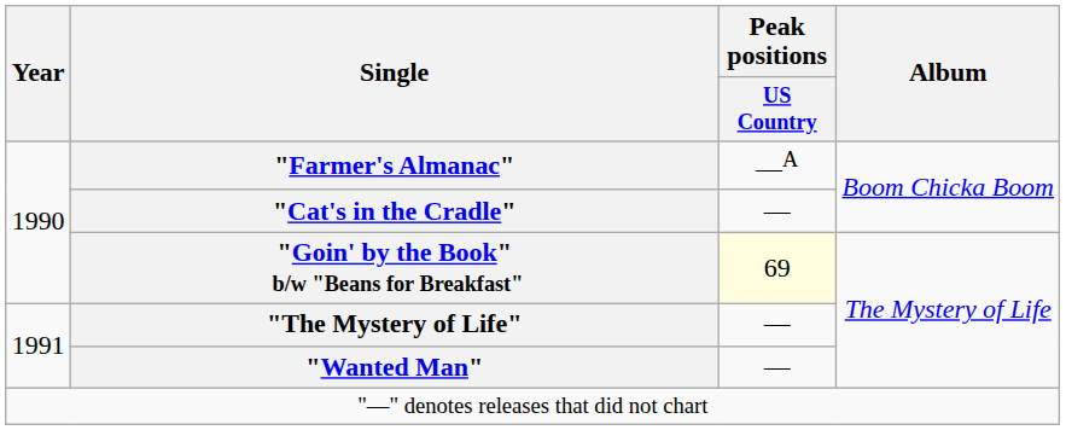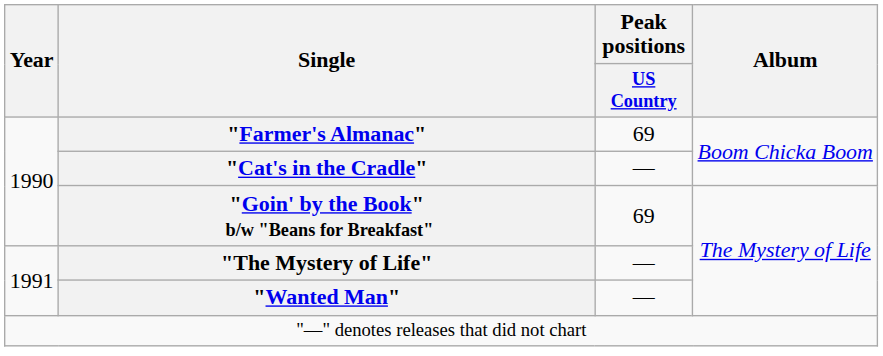"Farmer's Almanac" | Peak positions / US Country: —A -> 69
"Goin' by the Book" b/w "Beans for Breakfast" | Peak positions / US Country: lightyellow background -> no background
